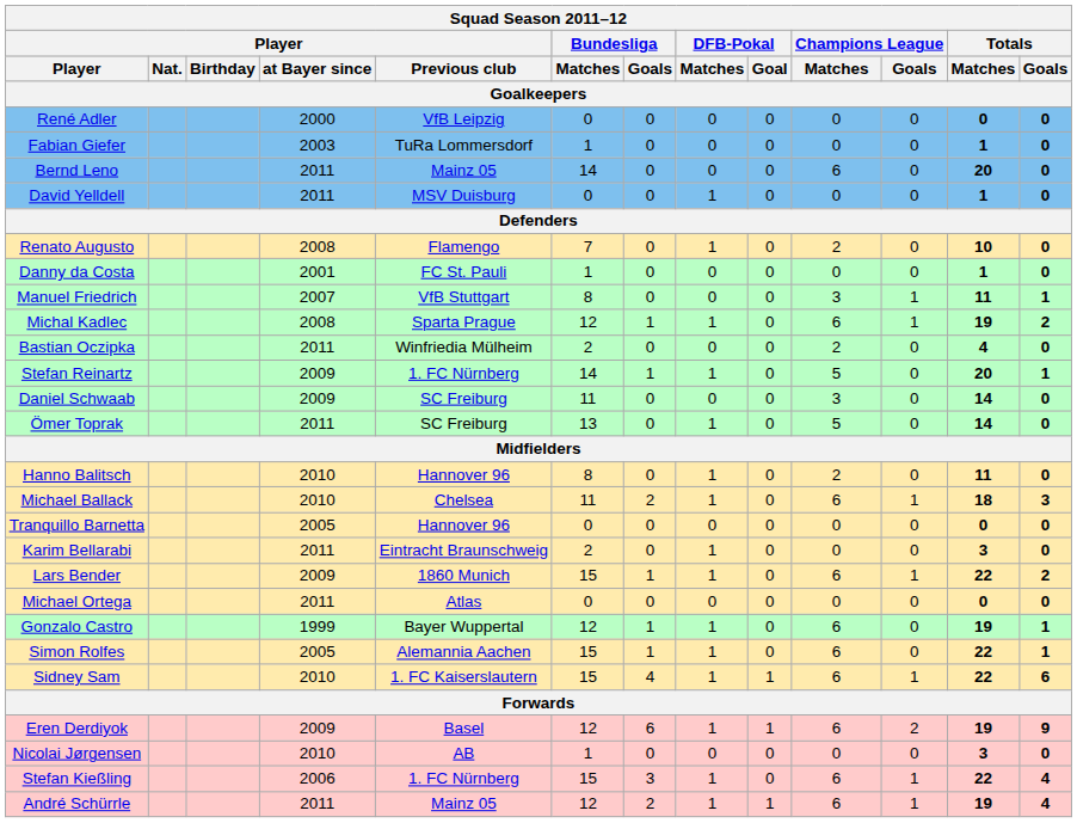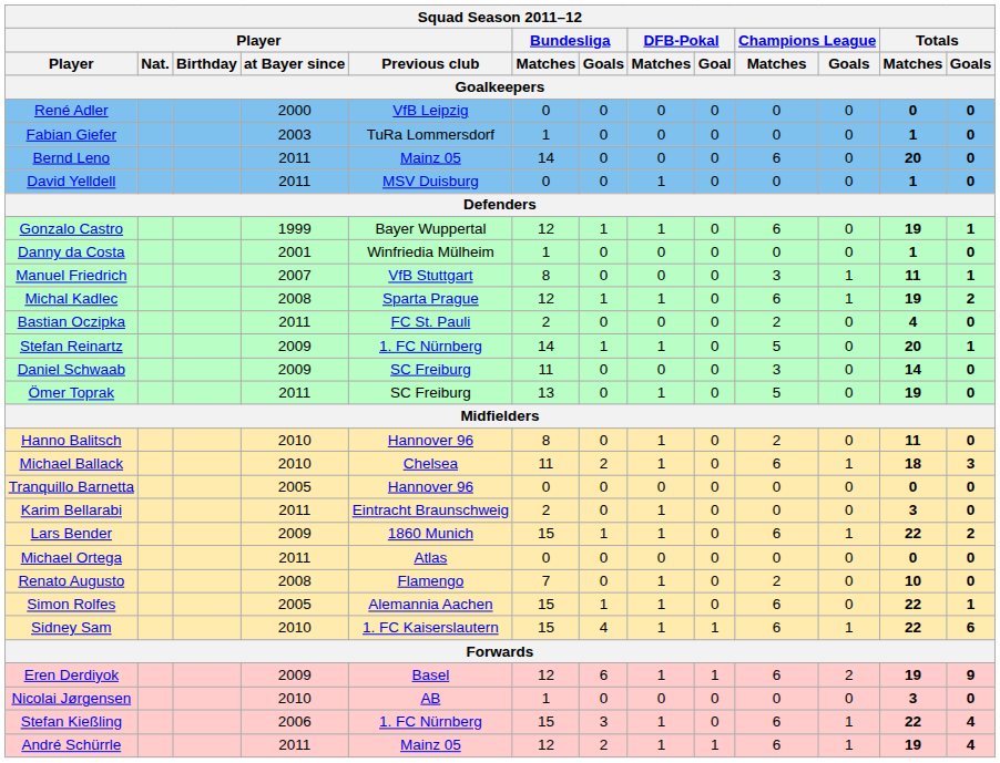rows swapped: Gonzalo Castro <-> Renato Augusto
Danny da Costa | Player / Previous club: FC St. Pauli -> Winfriedia Mülheim
Bastian Oczipka | Player / Previous club: Winfriedia Mülheim -> FC St. Pauli
Ömer Toprak | Totals / Matches: 14 -> 19
